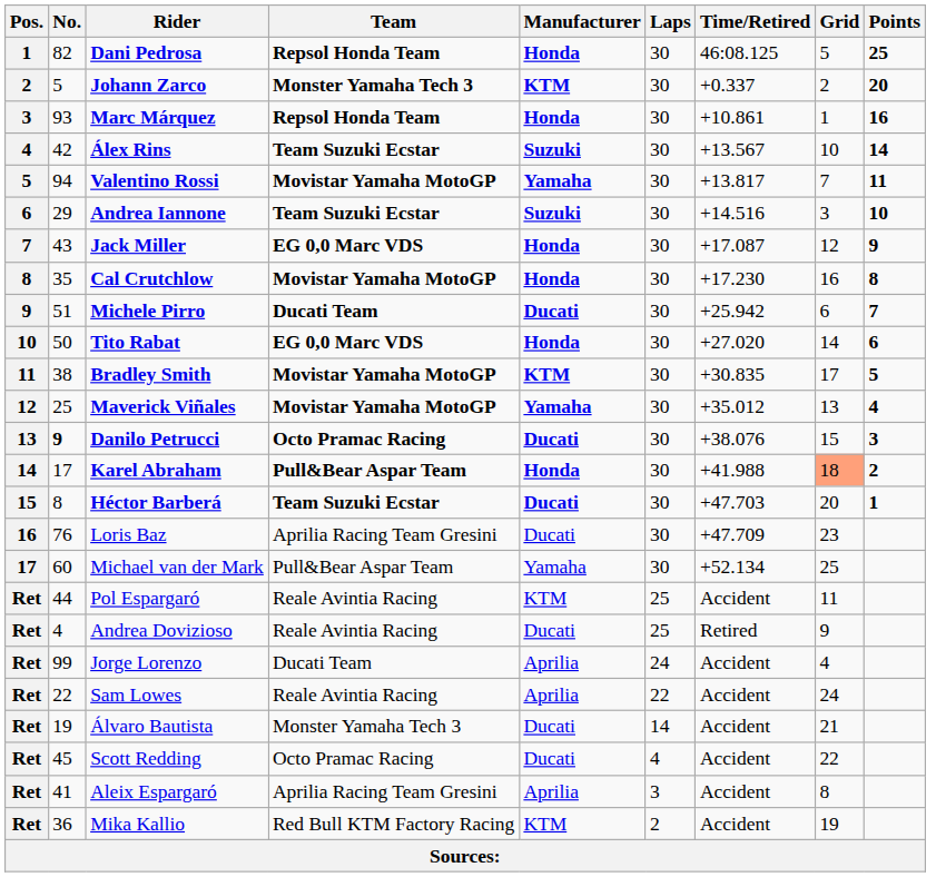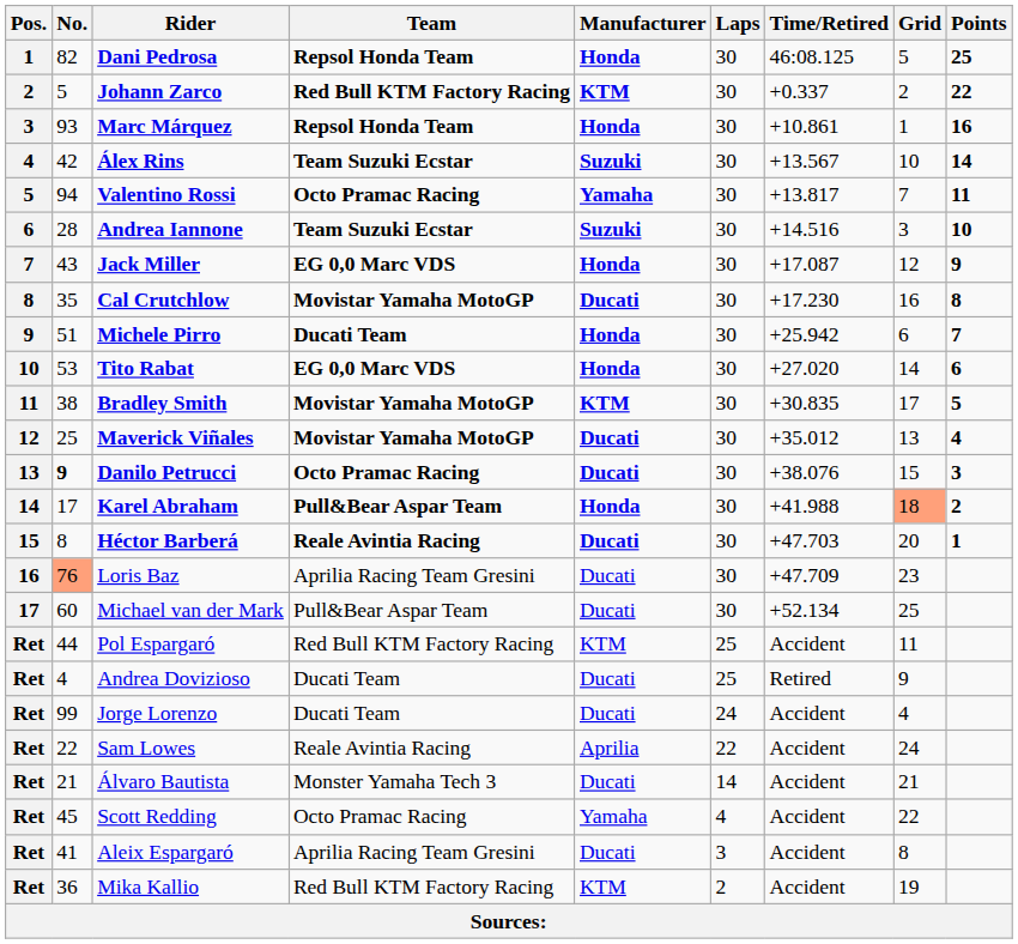Johann Zarco | Team: Monster Yamaha Tech 3 -> Red Bull KTM Factory Racing
Johann Zarco | Points: 20 -> 22
Valentino Rossi | Team: Movistar Yamaha MotoGP -> Octo Pramac Racing
Andrea Iannone | No.: 29 -> 28
Cal Crutchlow | Manufacturer: Honda -> Ducati
Michele Pirro | Manufacturer: Ducati -> Honda
Tito Rabat | No.: 50 -> 53
Maverick Viñales | Manufacturer: Yamaha -> Ducati
Héctor Barberá | Team: Team Suzuki Ecstar -> Reale Avintia Racing
Loris Baz | No.: no background -> lightsalmon background
Michael van der Mark | Manufacturer: Yamaha -> Ducati
Pol Espargaró | Team: Reale Avintia Racing -> Red Bull KTM Factory Racing
Andrea Dovizioso | Team: Reale Avintia Racing -> Ducati Team
Jorge Lorenzo | Manufacturer: Aprilia -> Ducati
Álvaro Bautista | No.: 19 -> 21
Scott Redding | Manufacturer: Ducati -> Yamaha
Aleix Espargaró | Manufacturer: Aprilia -> Ducati
